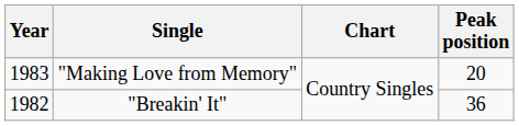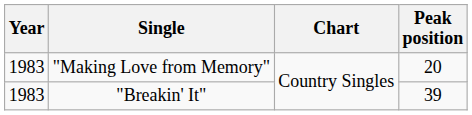"Breakin' It" | Year: 1982 -> 1983
"Breakin' It" | Peak position: 36 -> 39
